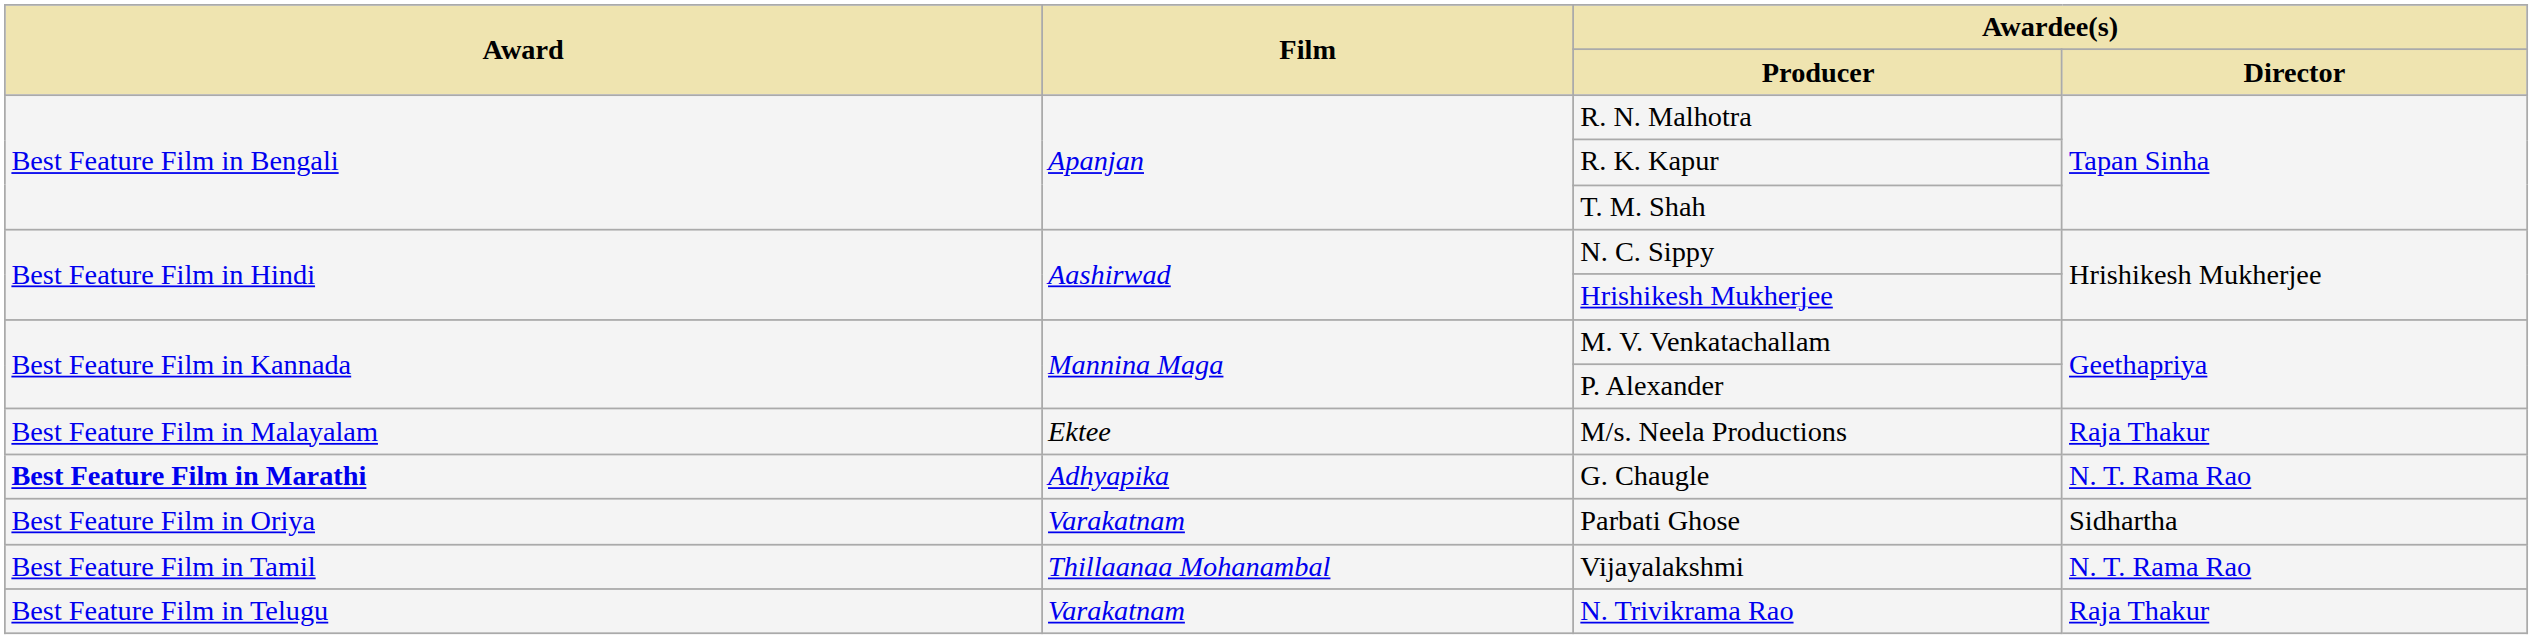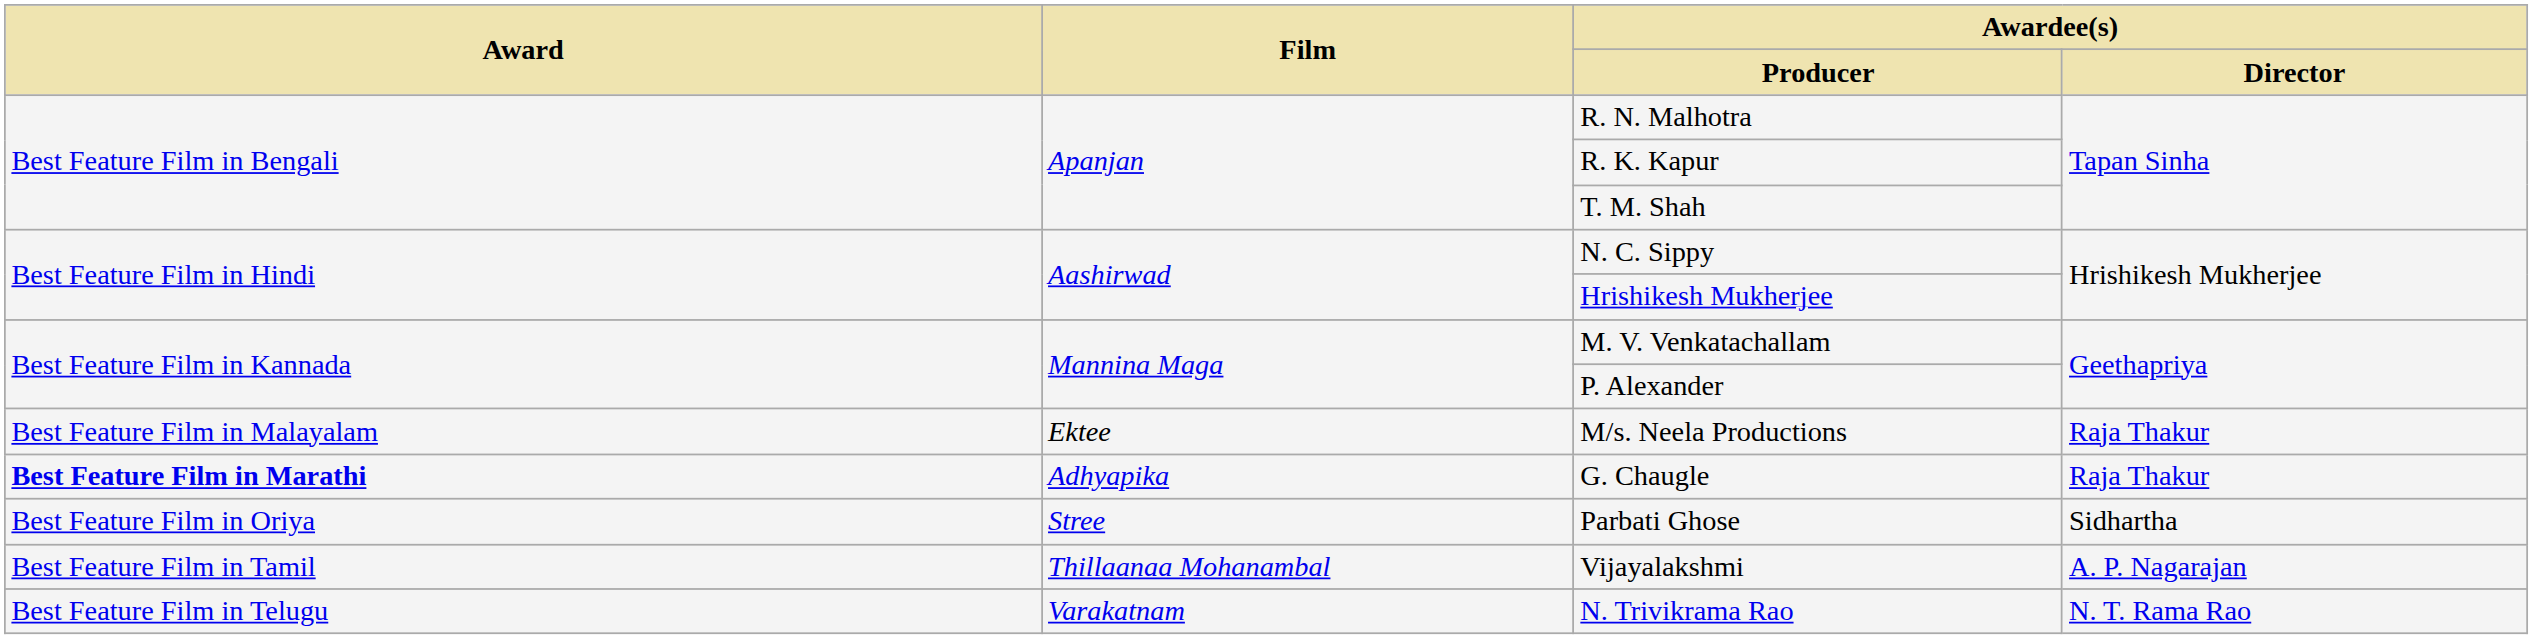G. Chaugle | Awardee(s) / Director: N. T. Rama Rao -> Raja Thakur
Parbati Ghose | Film: Varakatnam -> Stree
Vijayalakshmi | Awardee(s) / Director: N. T. Rama Rao -> A. P. Nagarajan
N. Trivikrama Rao | Awardee(s) / Director: Raja Thakur -> N. T. Rama Rao
